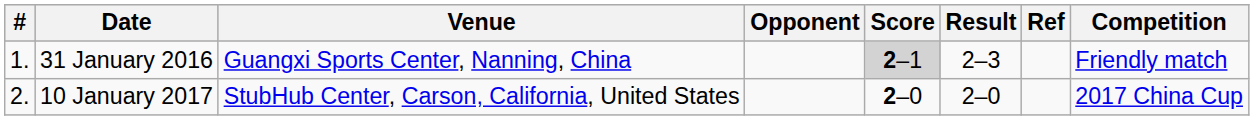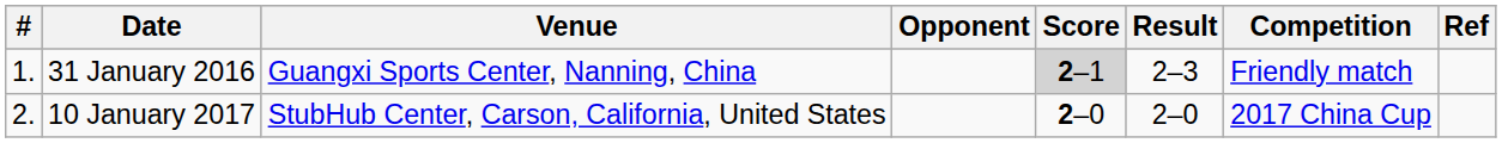columns swapped: Competition <-> Ref
